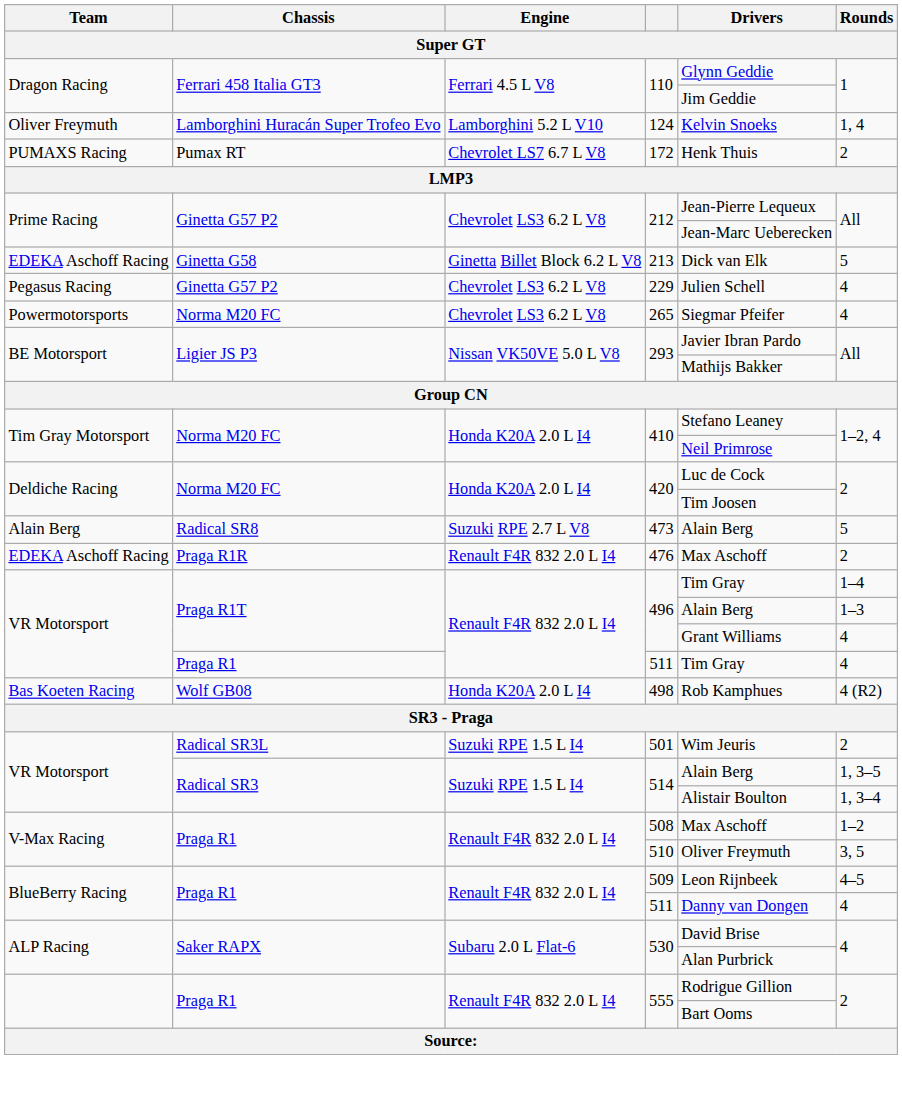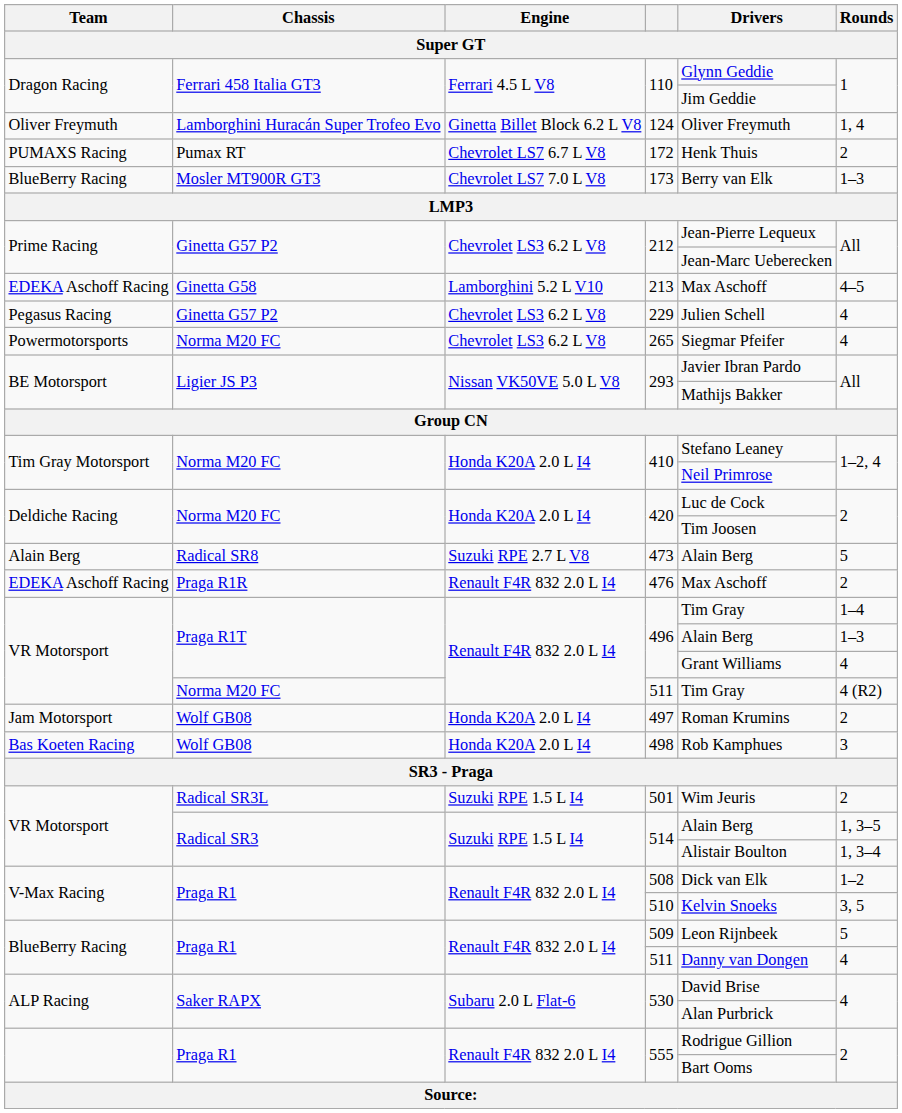124 | Engine: Lamborghini 5.2 L V10 -> Ginetta Billet Block 6.2 L V8
124 | Drivers: Kelvin Snoeks -> Oliver Freymuth
+ row: BlueBerry Racing | Mosler MT900R GT3 | Chevrolet LS7 7.0 L V8 | 173 | Berry van Elk | 1–3
213 | Engine: Ginetta Billet Block 6.2 L V8 -> Lamborghini 5.2 L V10
213 | Drivers: Dick van Elk -> Max Aschoff
213 | Rounds: 5 -> 4–5
VR Motorsport / 511 | Chassis: Praga R1 -> Norma M20 FC
VR Motorsport / 511 | Rounds: 4 -> 4 (R2)
+ row: Jam Motorsport | Wolf GB08 | Honda K20A 2.0 L I4 | 497 | Roman Krumins | 2
498 | Rounds: 4 (R2) -> 3
508 | Drivers: Max Aschoff -> Dick van Elk
510 | Drivers: Oliver Freymuth -> Kelvin Snoeks
509 | Rounds: 4–5 -> 5
